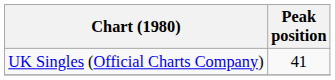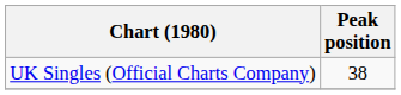UK Singles (Official Charts Company) | Peak position: 41 -> 38
